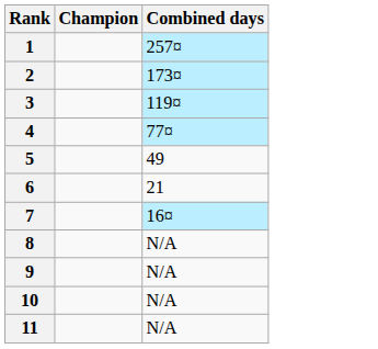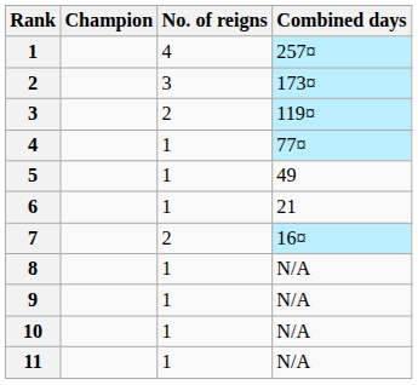+ column: No. of reigns | 4 | 3 | 2 | 1 | 1 | 1 | 2 | 1 | 1 | 1 | 1
